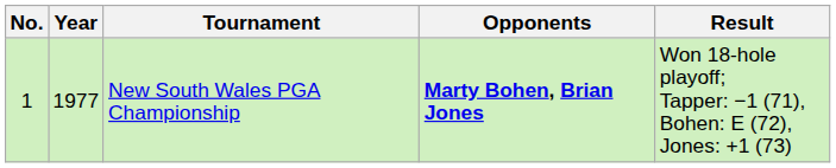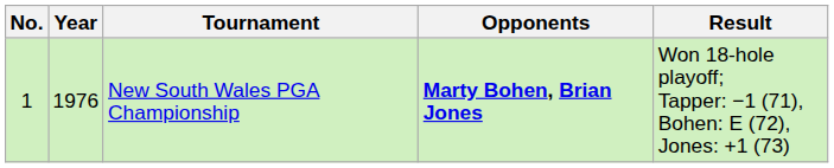New South Wales PGA Championship | Year: 1977 -> 1976
